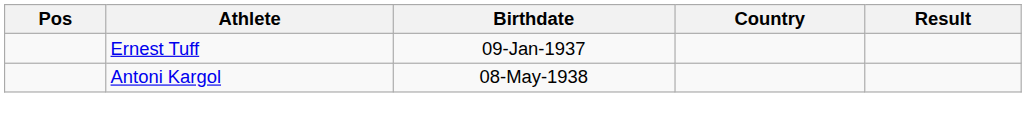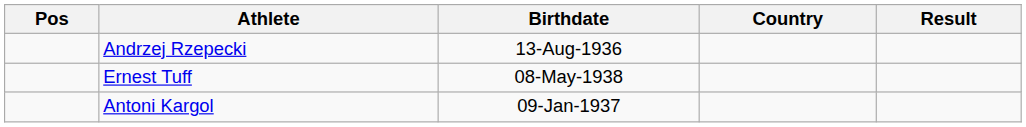+ row: Andrzej Rzepecki | 13-Aug-1936
Ernest Tuff | Birthdate: 09-Jan-1937 -> 08-May-1938
Antoni Kargol | Birthdate: 08-May-1938 -> 09-Jan-1937
